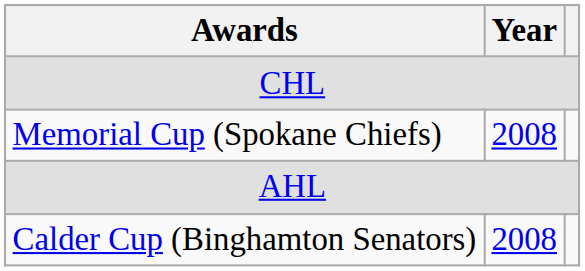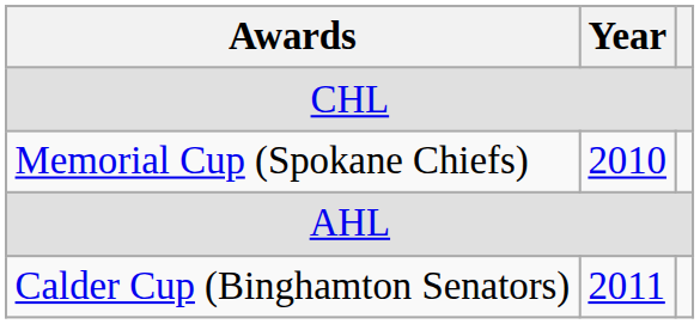Memorial Cup (Spokane Chiefs) | Year: 2008 -> 2010
Calder Cup (Binghamton Senators) | Year: 2008 -> 2011
